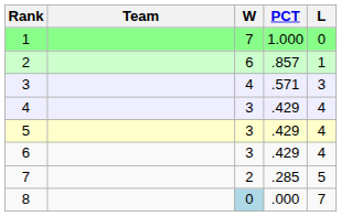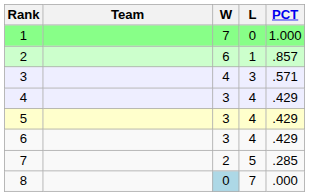columns swapped: L <-> PCT
